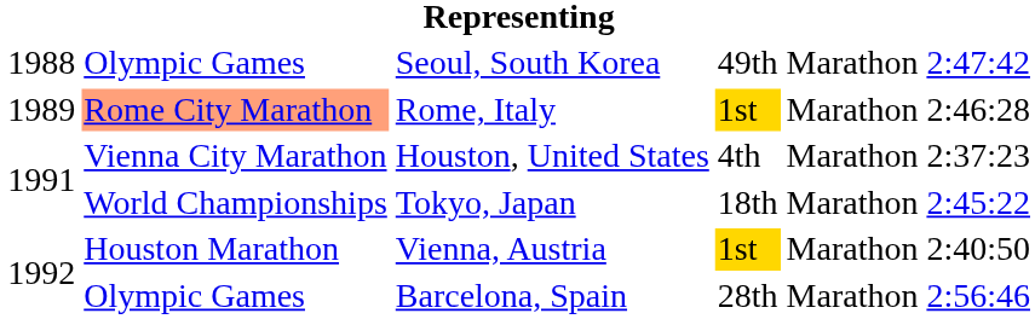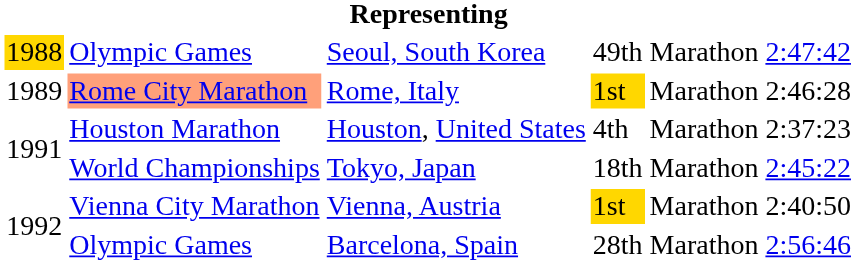Seoul, South Korea | column 1: no background -> gold background
Houston, United States | column 2: Vienna City Marathon -> Houston Marathon
Vienna, Austria | column 2: Houston Marathon -> Vienna City Marathon
